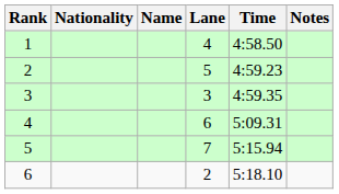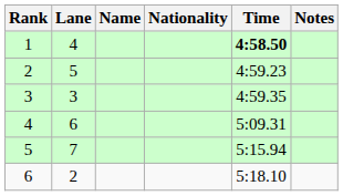columns swapped: Lane <-> Nationality
1 | Time: normal -> bold
